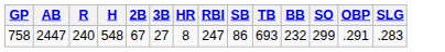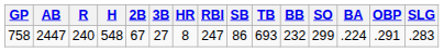+ column: BA | .224
